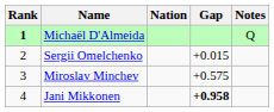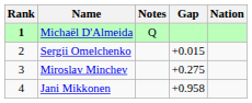columns swapped: Nation <-> Notes
Miroslav Minchev | Gap: +0.575 -> +0.275
Jani Mikkonen | Gap: bold -> normal
